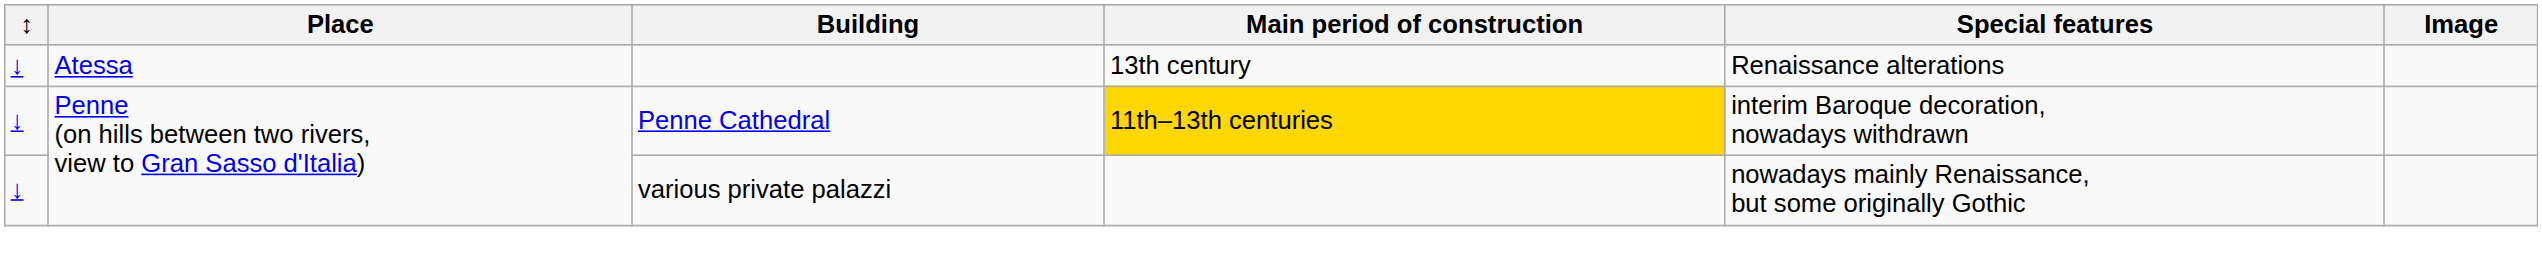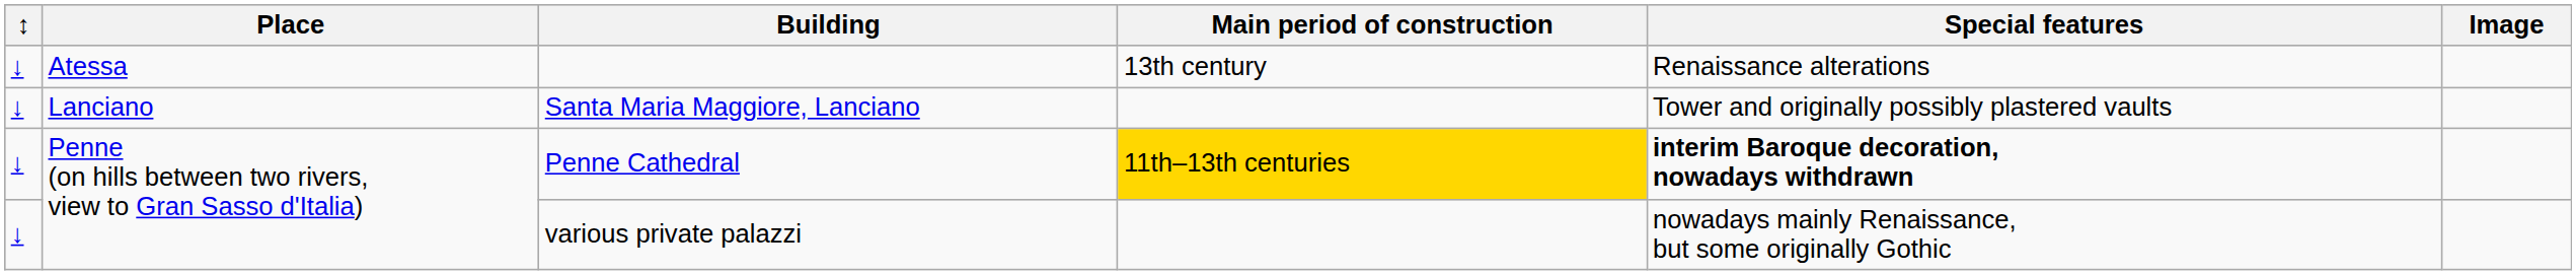+ row: ↓ | Lanciano | Santa Maria Maggiore, Lanciano | Tower and originally possibly plastered vaults
Penne Cathedral | Special features: normal -> bold
